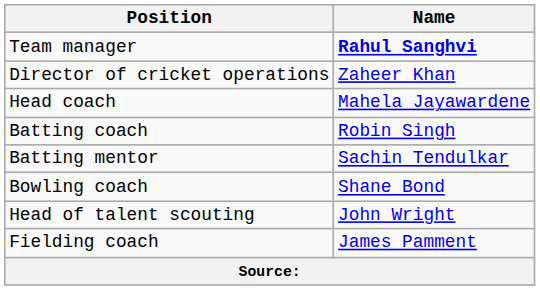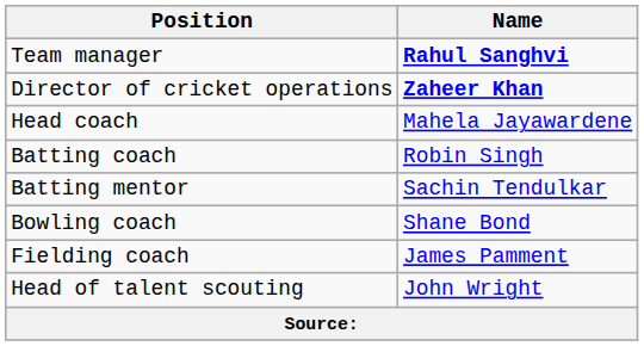Director of cricket operations | Name: normal -> bold
rows swapped: Fielding coach <-> Head of talent scouting
